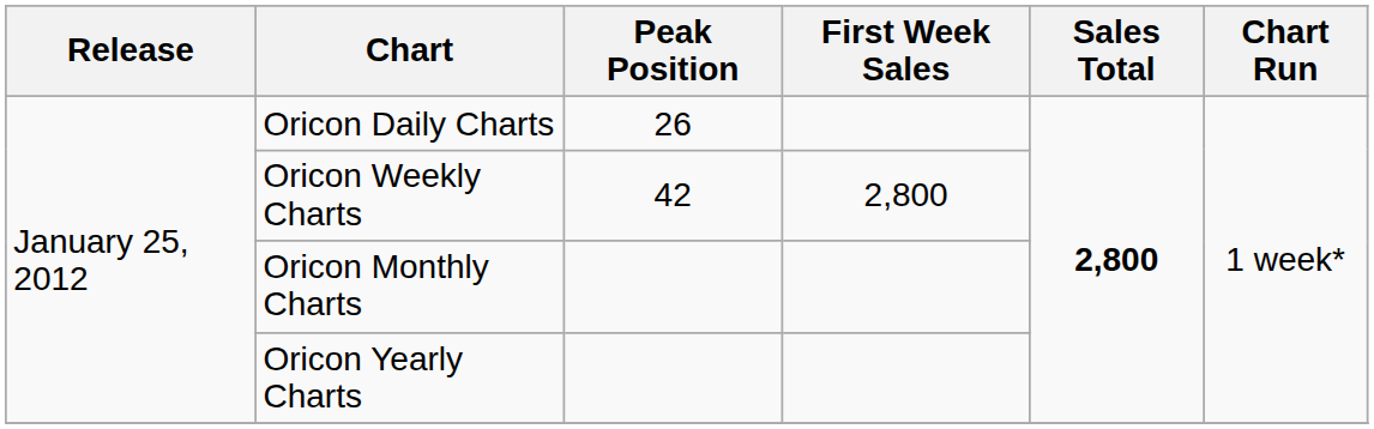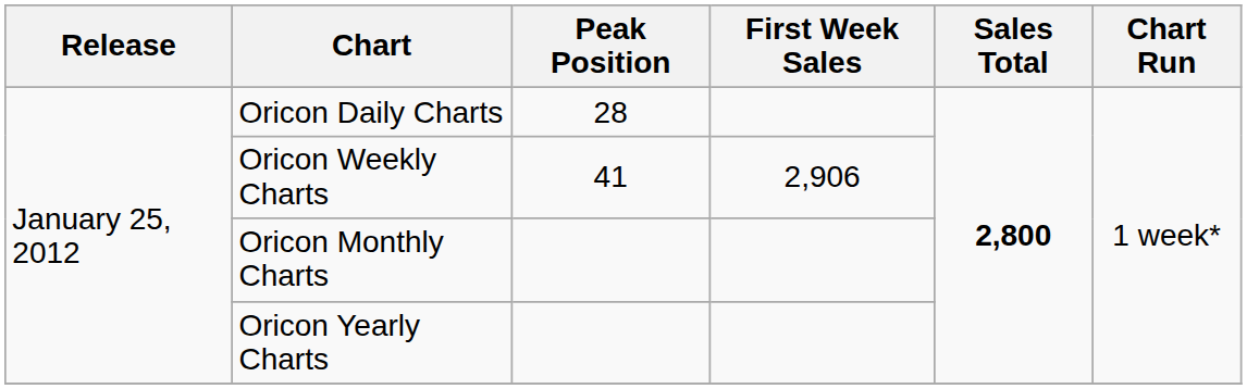Oricon Daily Charts | Peak Position: 26 -> 28
Oricon Weekly Charts | Peak Position: 42 -> 41
Oricon Weekly Charts | First Week Sales: 2,800 -> 2,906
